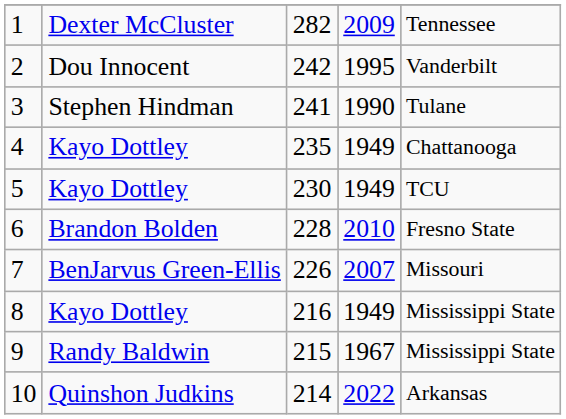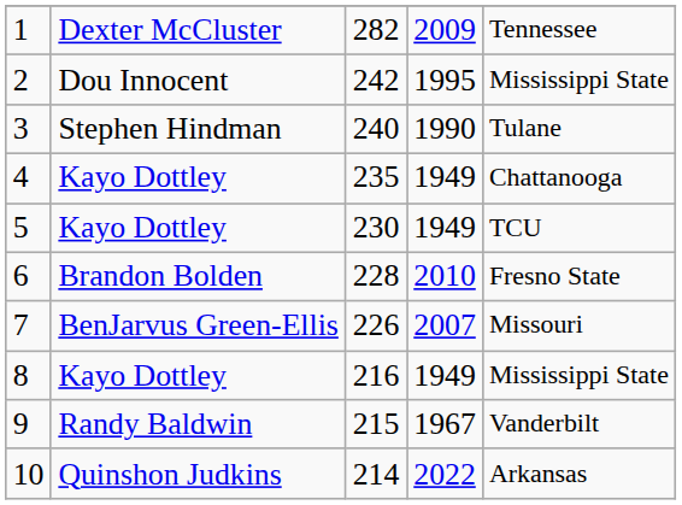2 | column 5: Vanderbilt -> Mississippi State
3 | column 3: 241 -> 240
9 | column 5: Mississippi State -> Vanderbilt
